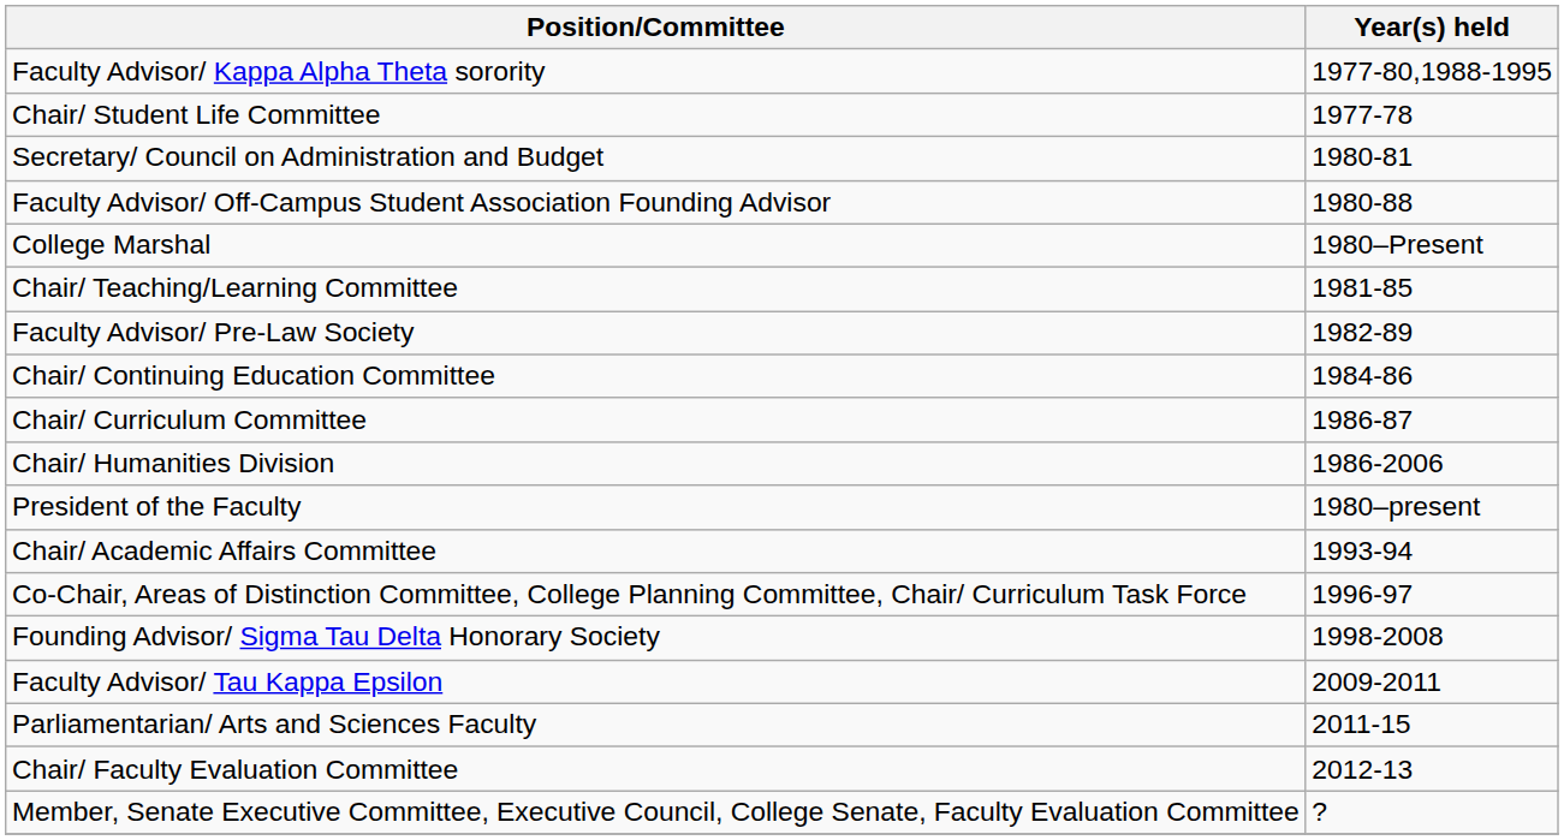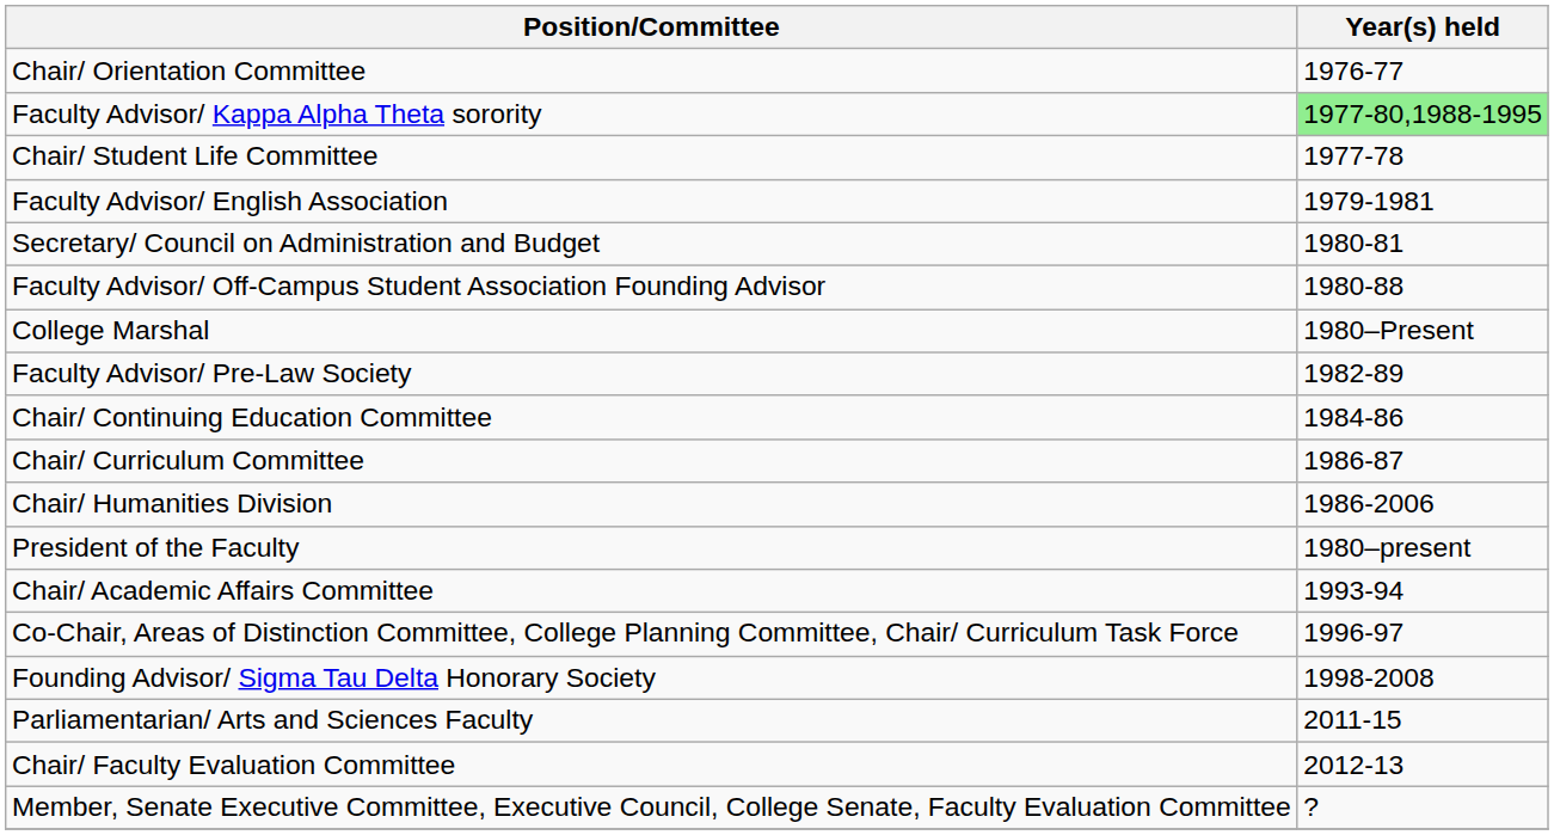+ row: Chair/ Orientation Committee | 1976-77
Faculty Advisor/ Kappa Alpha Theta sorority | Year(s) held: no background -> lightgreen background
+ row: Faculty Advisor/ English Association | 1979-1981
- row: Chair/ Teaching/Learning Committee | 1981-85
- row: Faculty Advisor/ Tau Kappa Epsilon | 2009-2011
